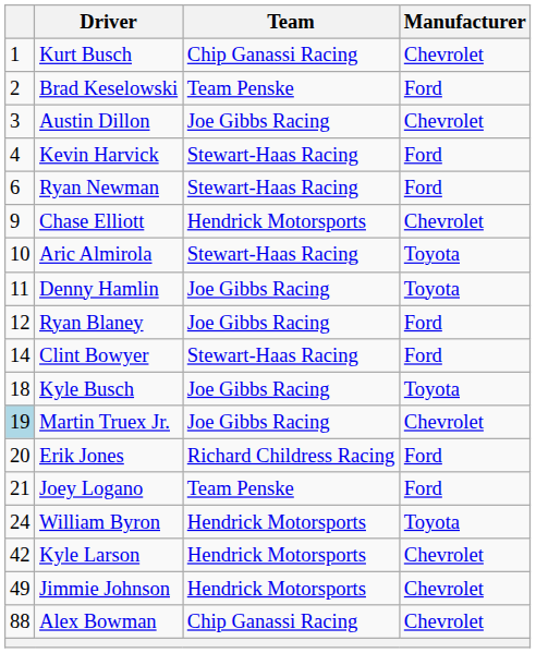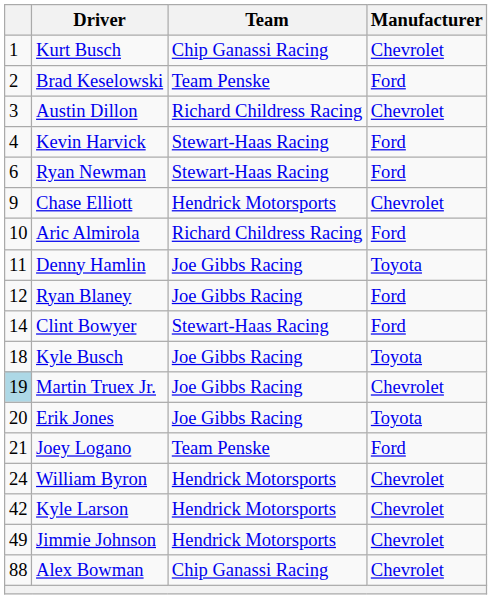Austin Dillon | Team: Joe Gibbs Racing -> Richard Childress Racing
Aric Almirola | Team: Stewart-Haas Racing -> Richard Childress Racing
Aric Almirola | Manufacturer: Toyota -> Ford
Erik Jones | Team: Richard Childress Racing -> Joe Gibbs Racing
Erik Jones | Manufacturer: Ford -> Toyota
William Byron | Manufacturer: Toyota -> Chevrolet
